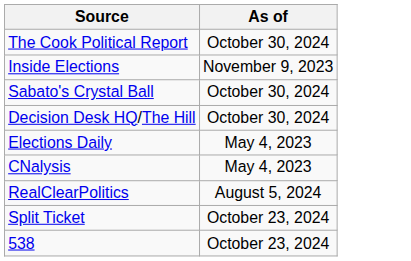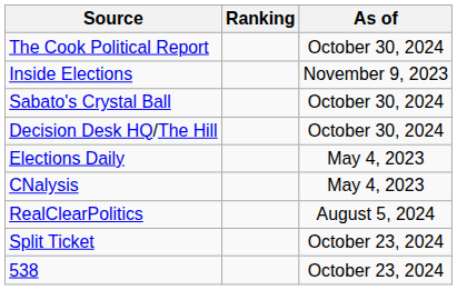+ column: Ranking
